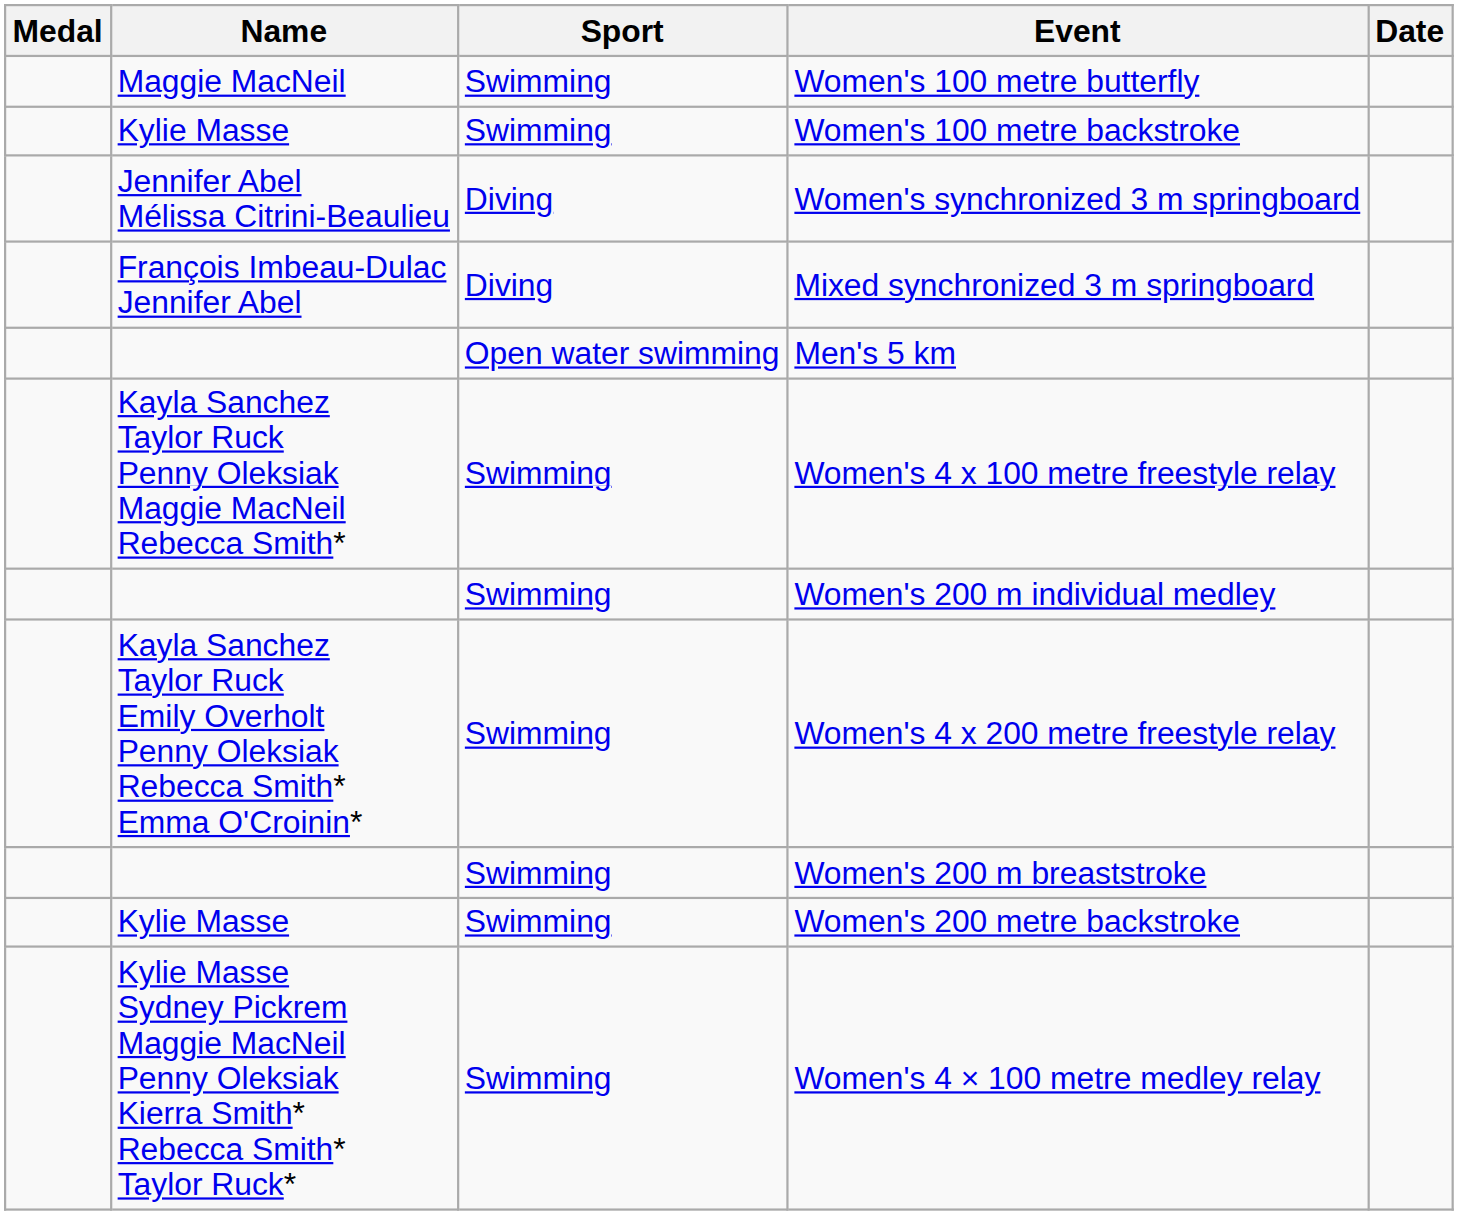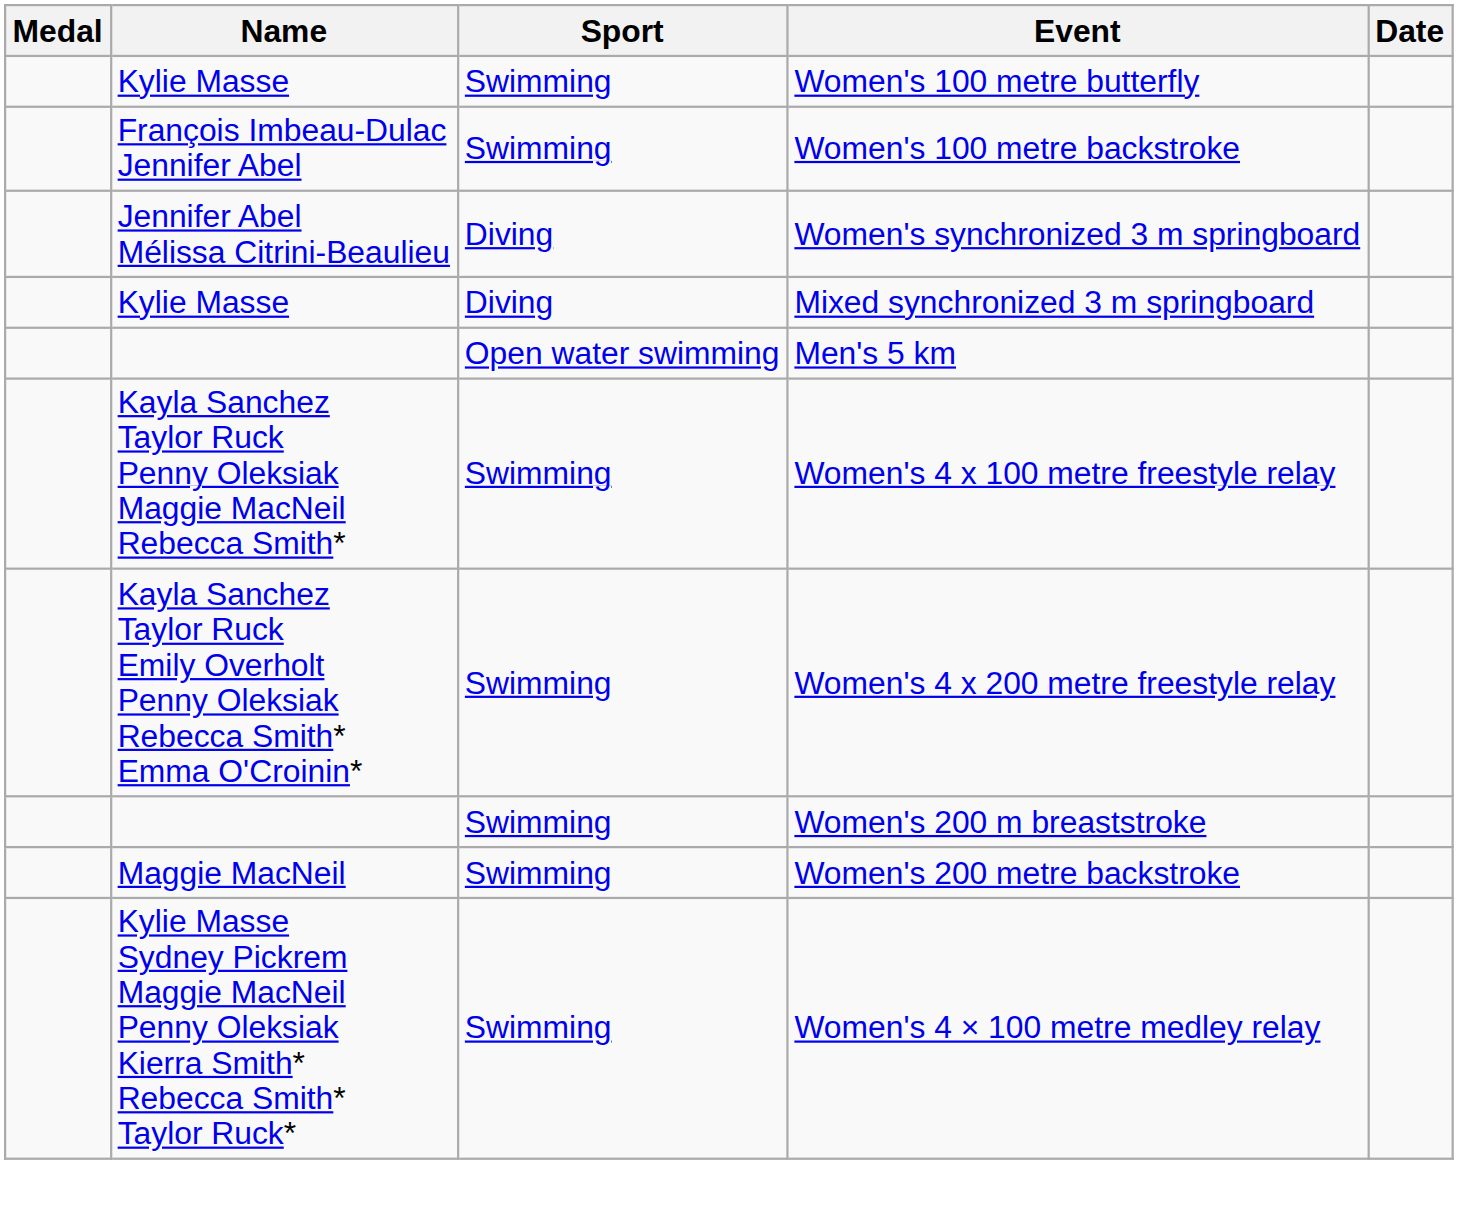Women's 100 metre butterfly | Name: Maggie MacNeil -> Kylie Masse
Women's 100 metre backstroke | Name: Kylie Masse -> François Imbeau-Dulac Jennifer Abel
Mixed synchronized 3 m springboard | Name: François Imbeau-Dulac Jennifer Abel -> Kylie Masse
- row: Swimming | Women's 200 m individual medley
Women's 200 metre backstroke | Name: Kylie Masse -> Maggie MacNeil
